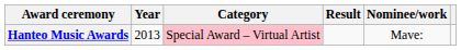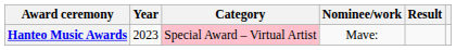columns swapped: Nominee/work <-> Result
Hanteo Music Awards | Year: 2013 -> 2023
